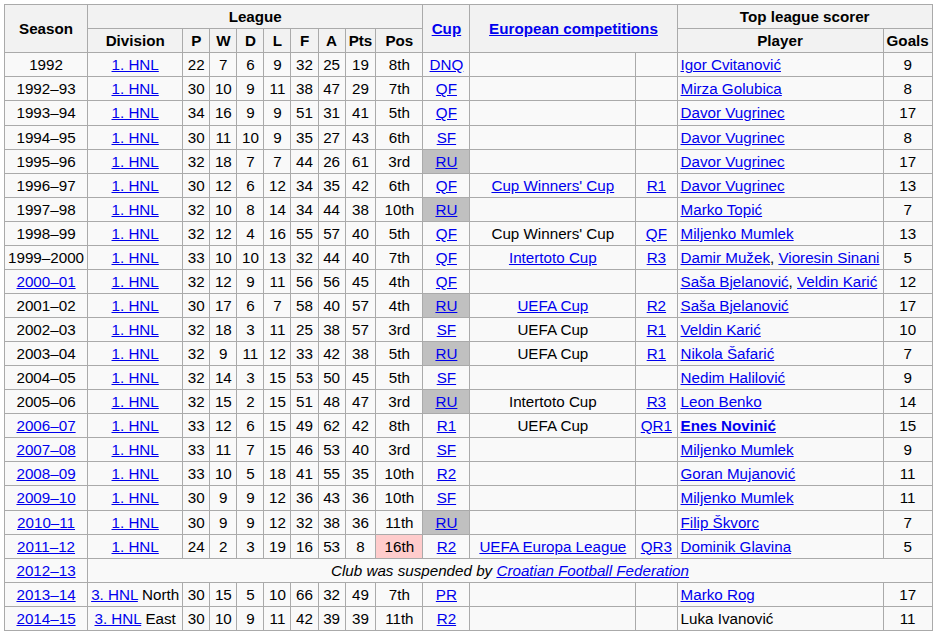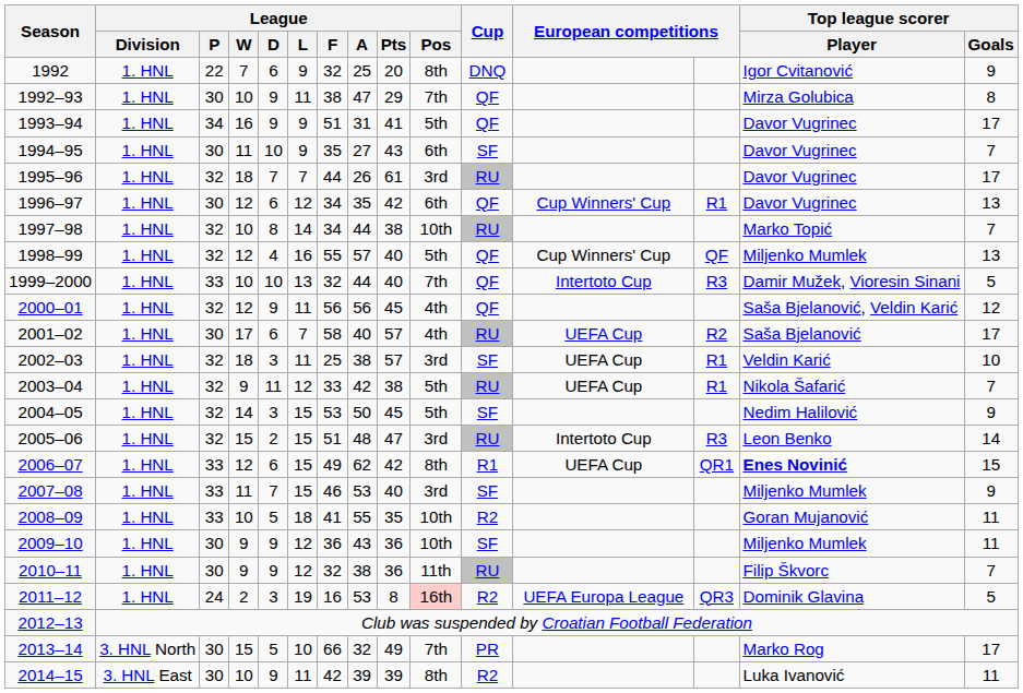1992 | League / Pts: 19 -> 20
1994–95 | Top league scorer / Goals: 8 -> 7
2014–15 | League / Pos: 11th -> 8th
